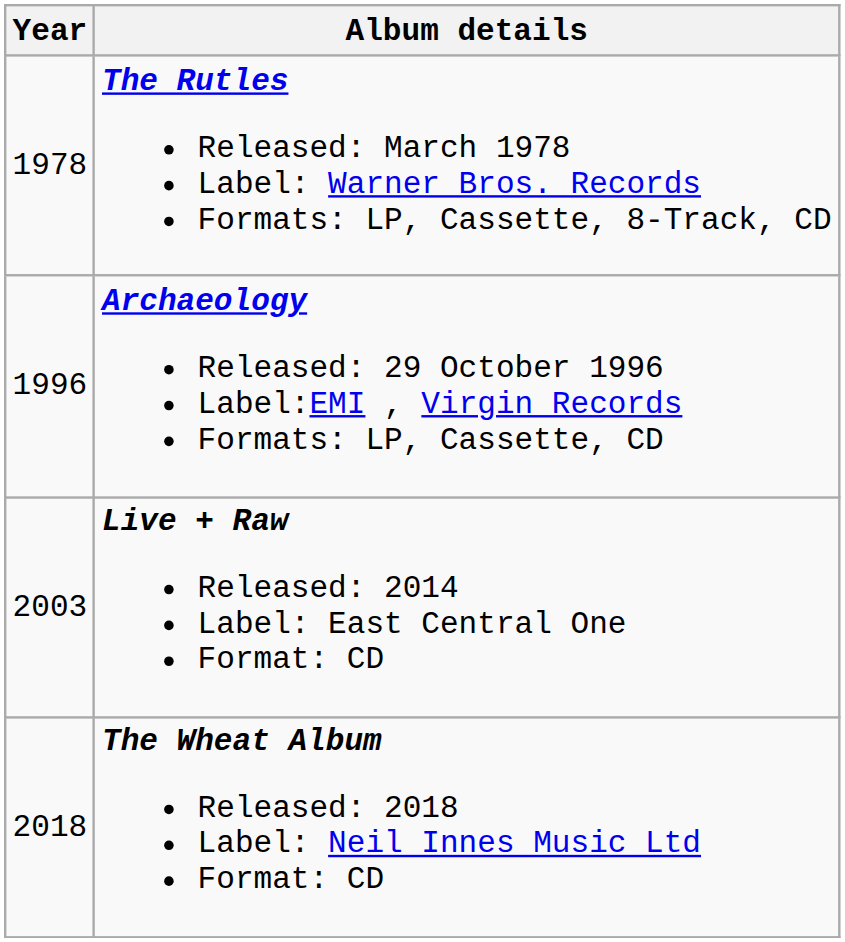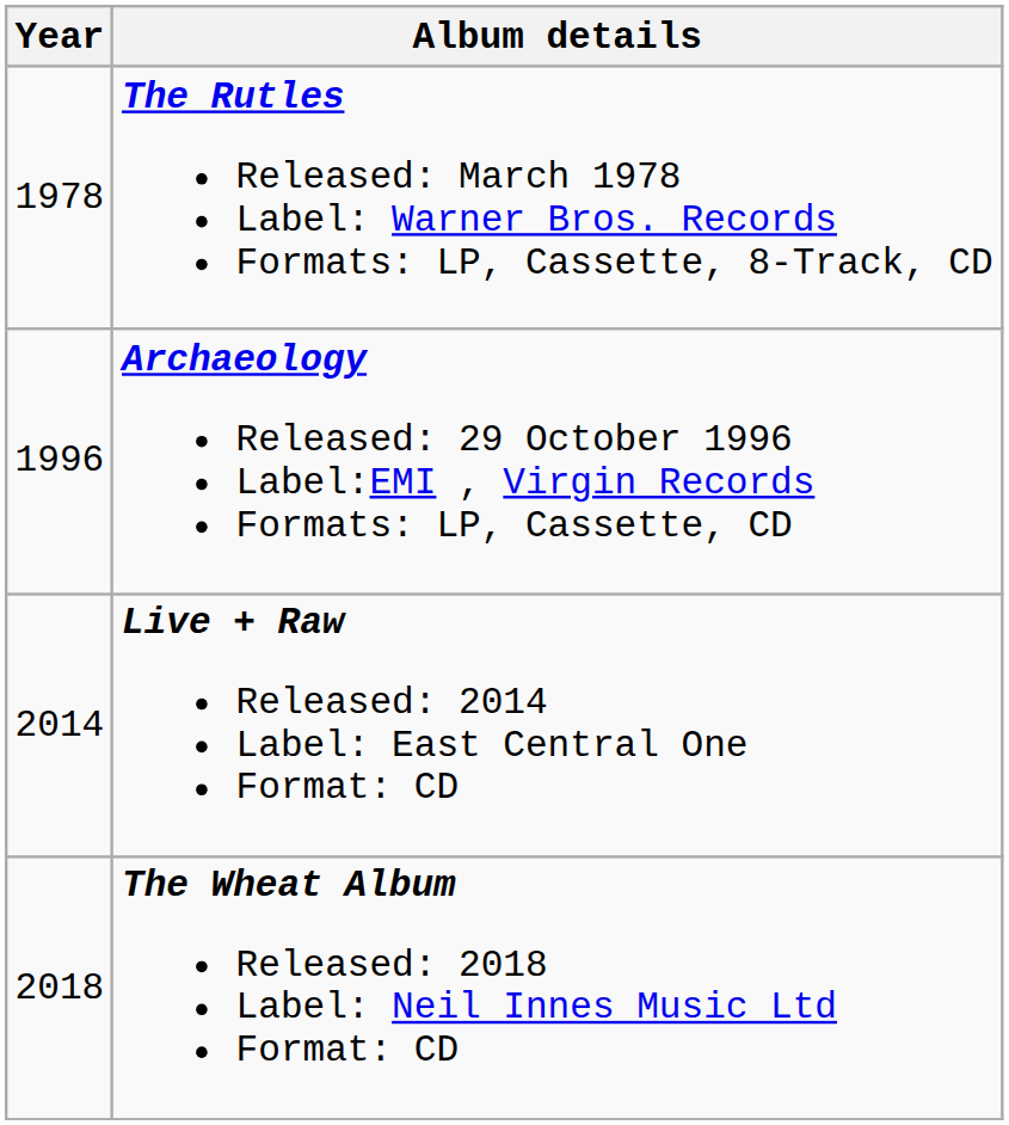Live + Raw Released: 2014 Label: East Central One Format: CD | Year: 2003 -> 2014
